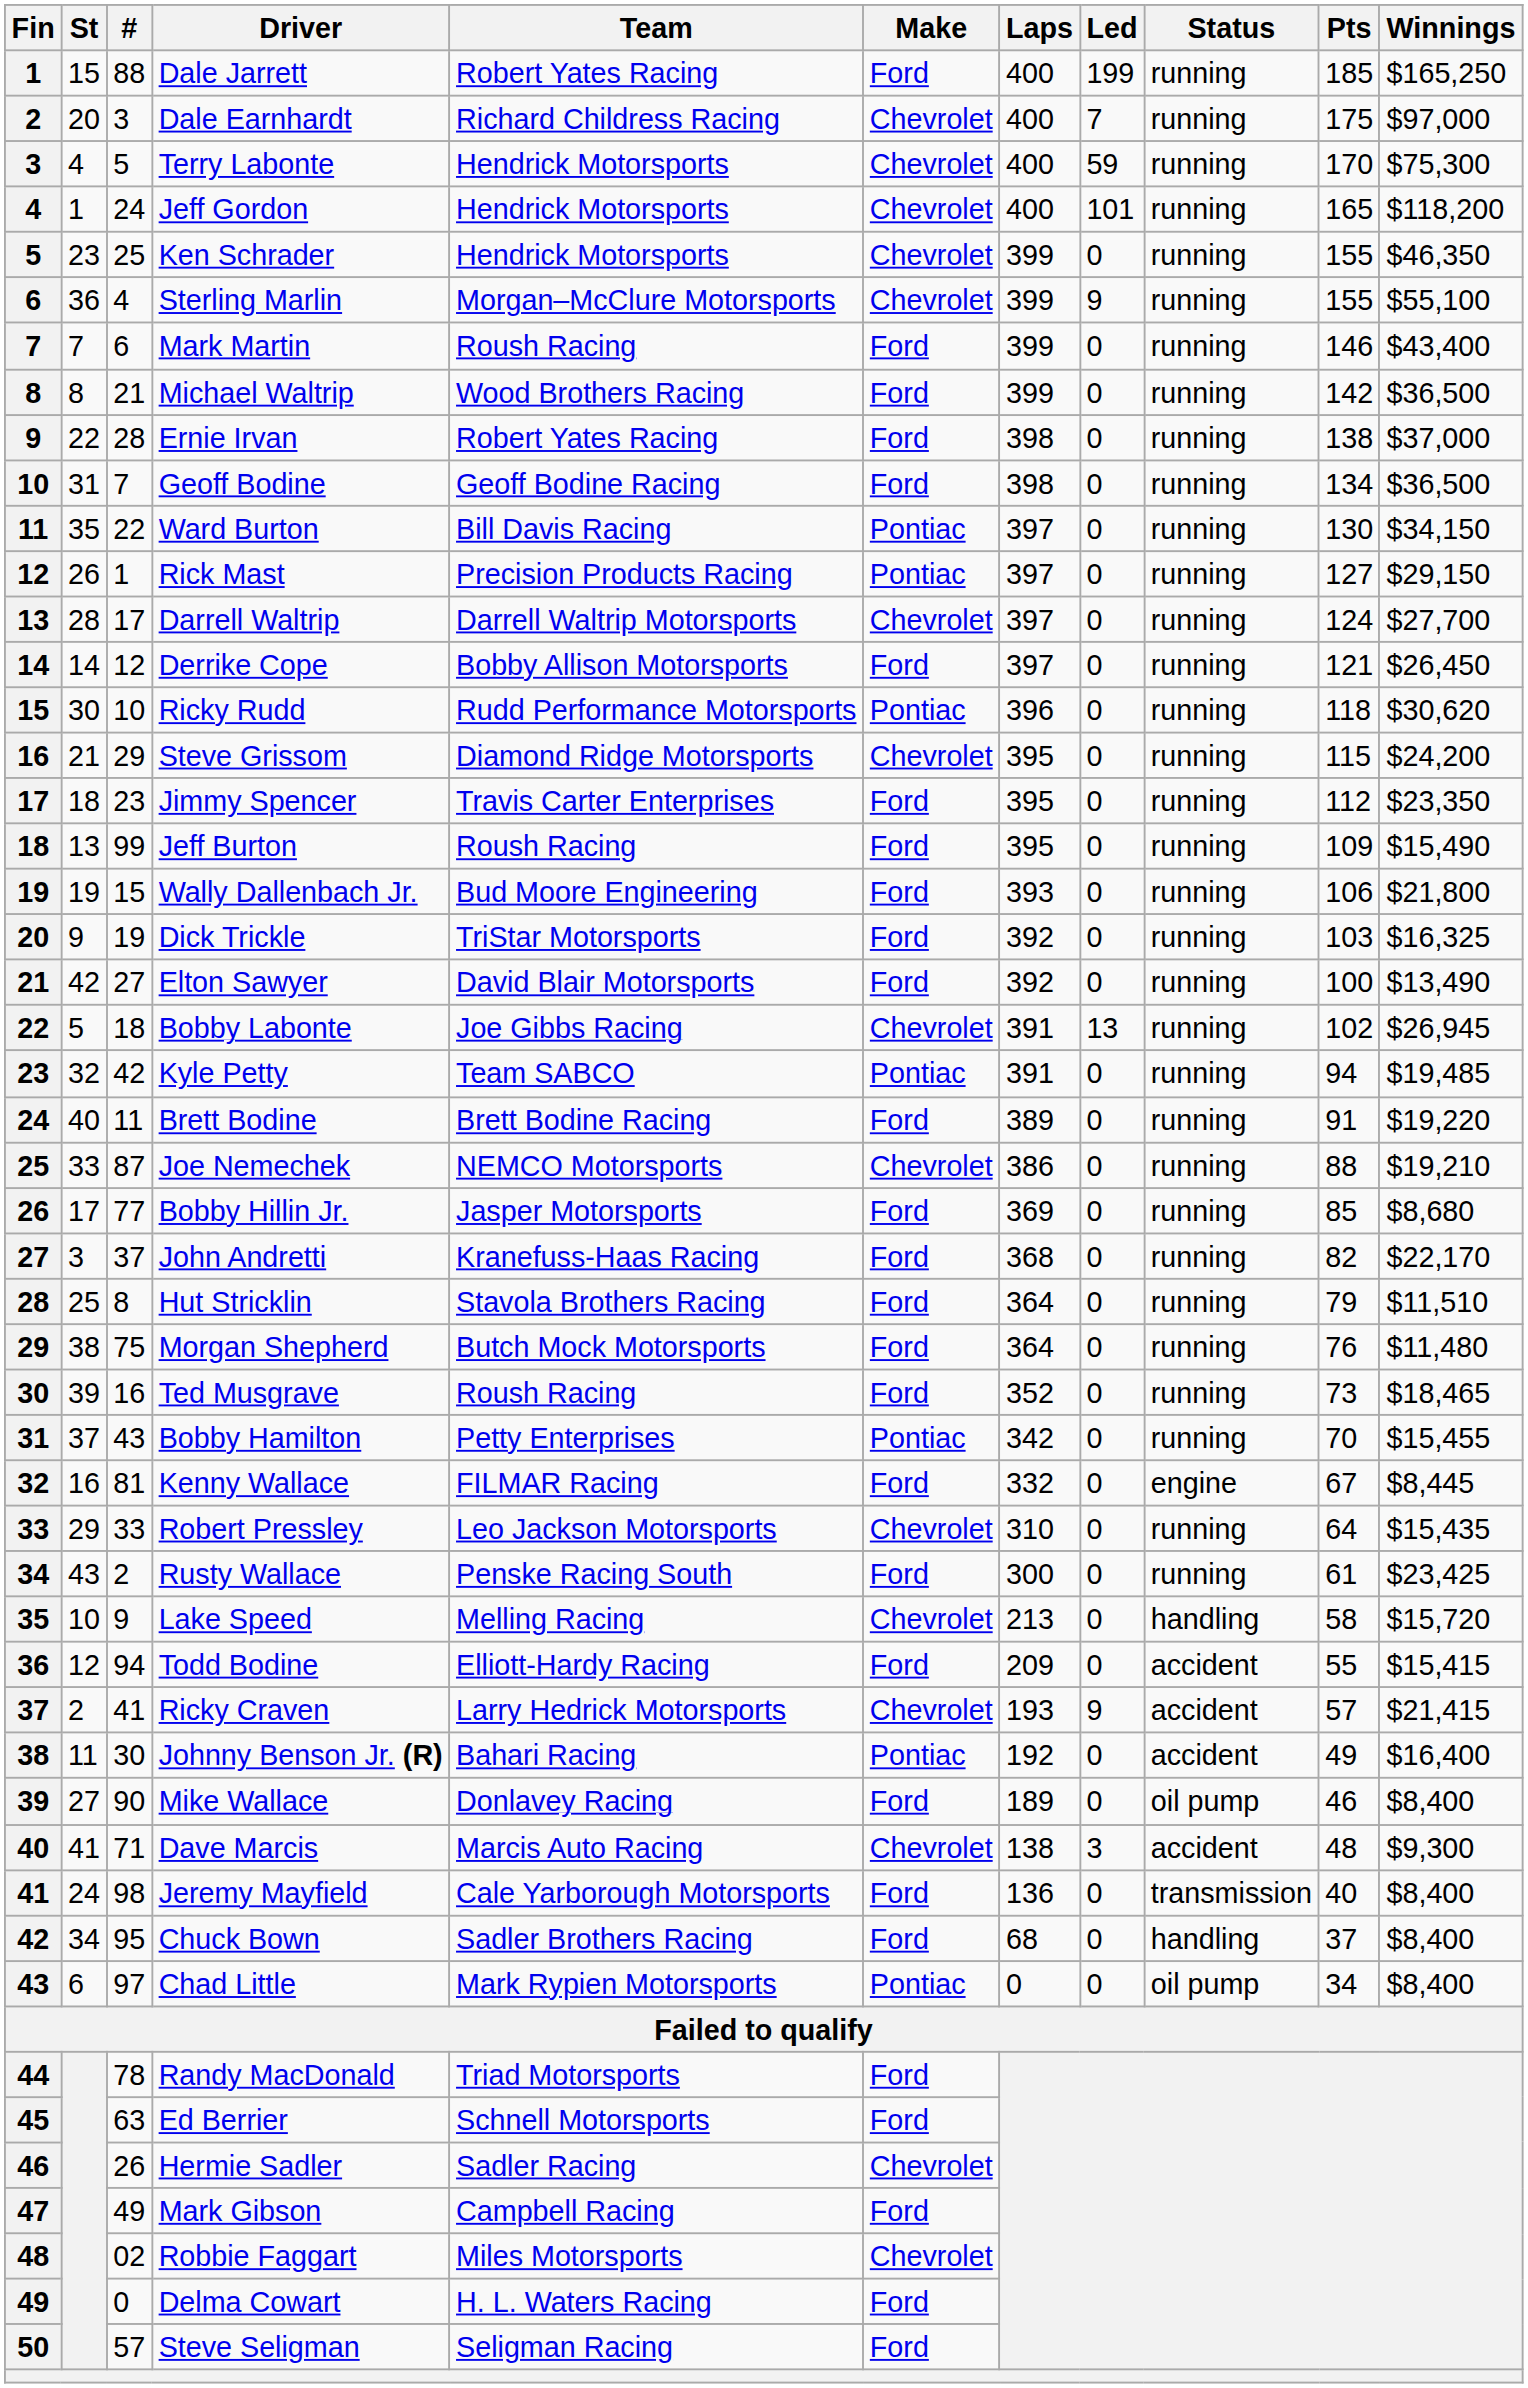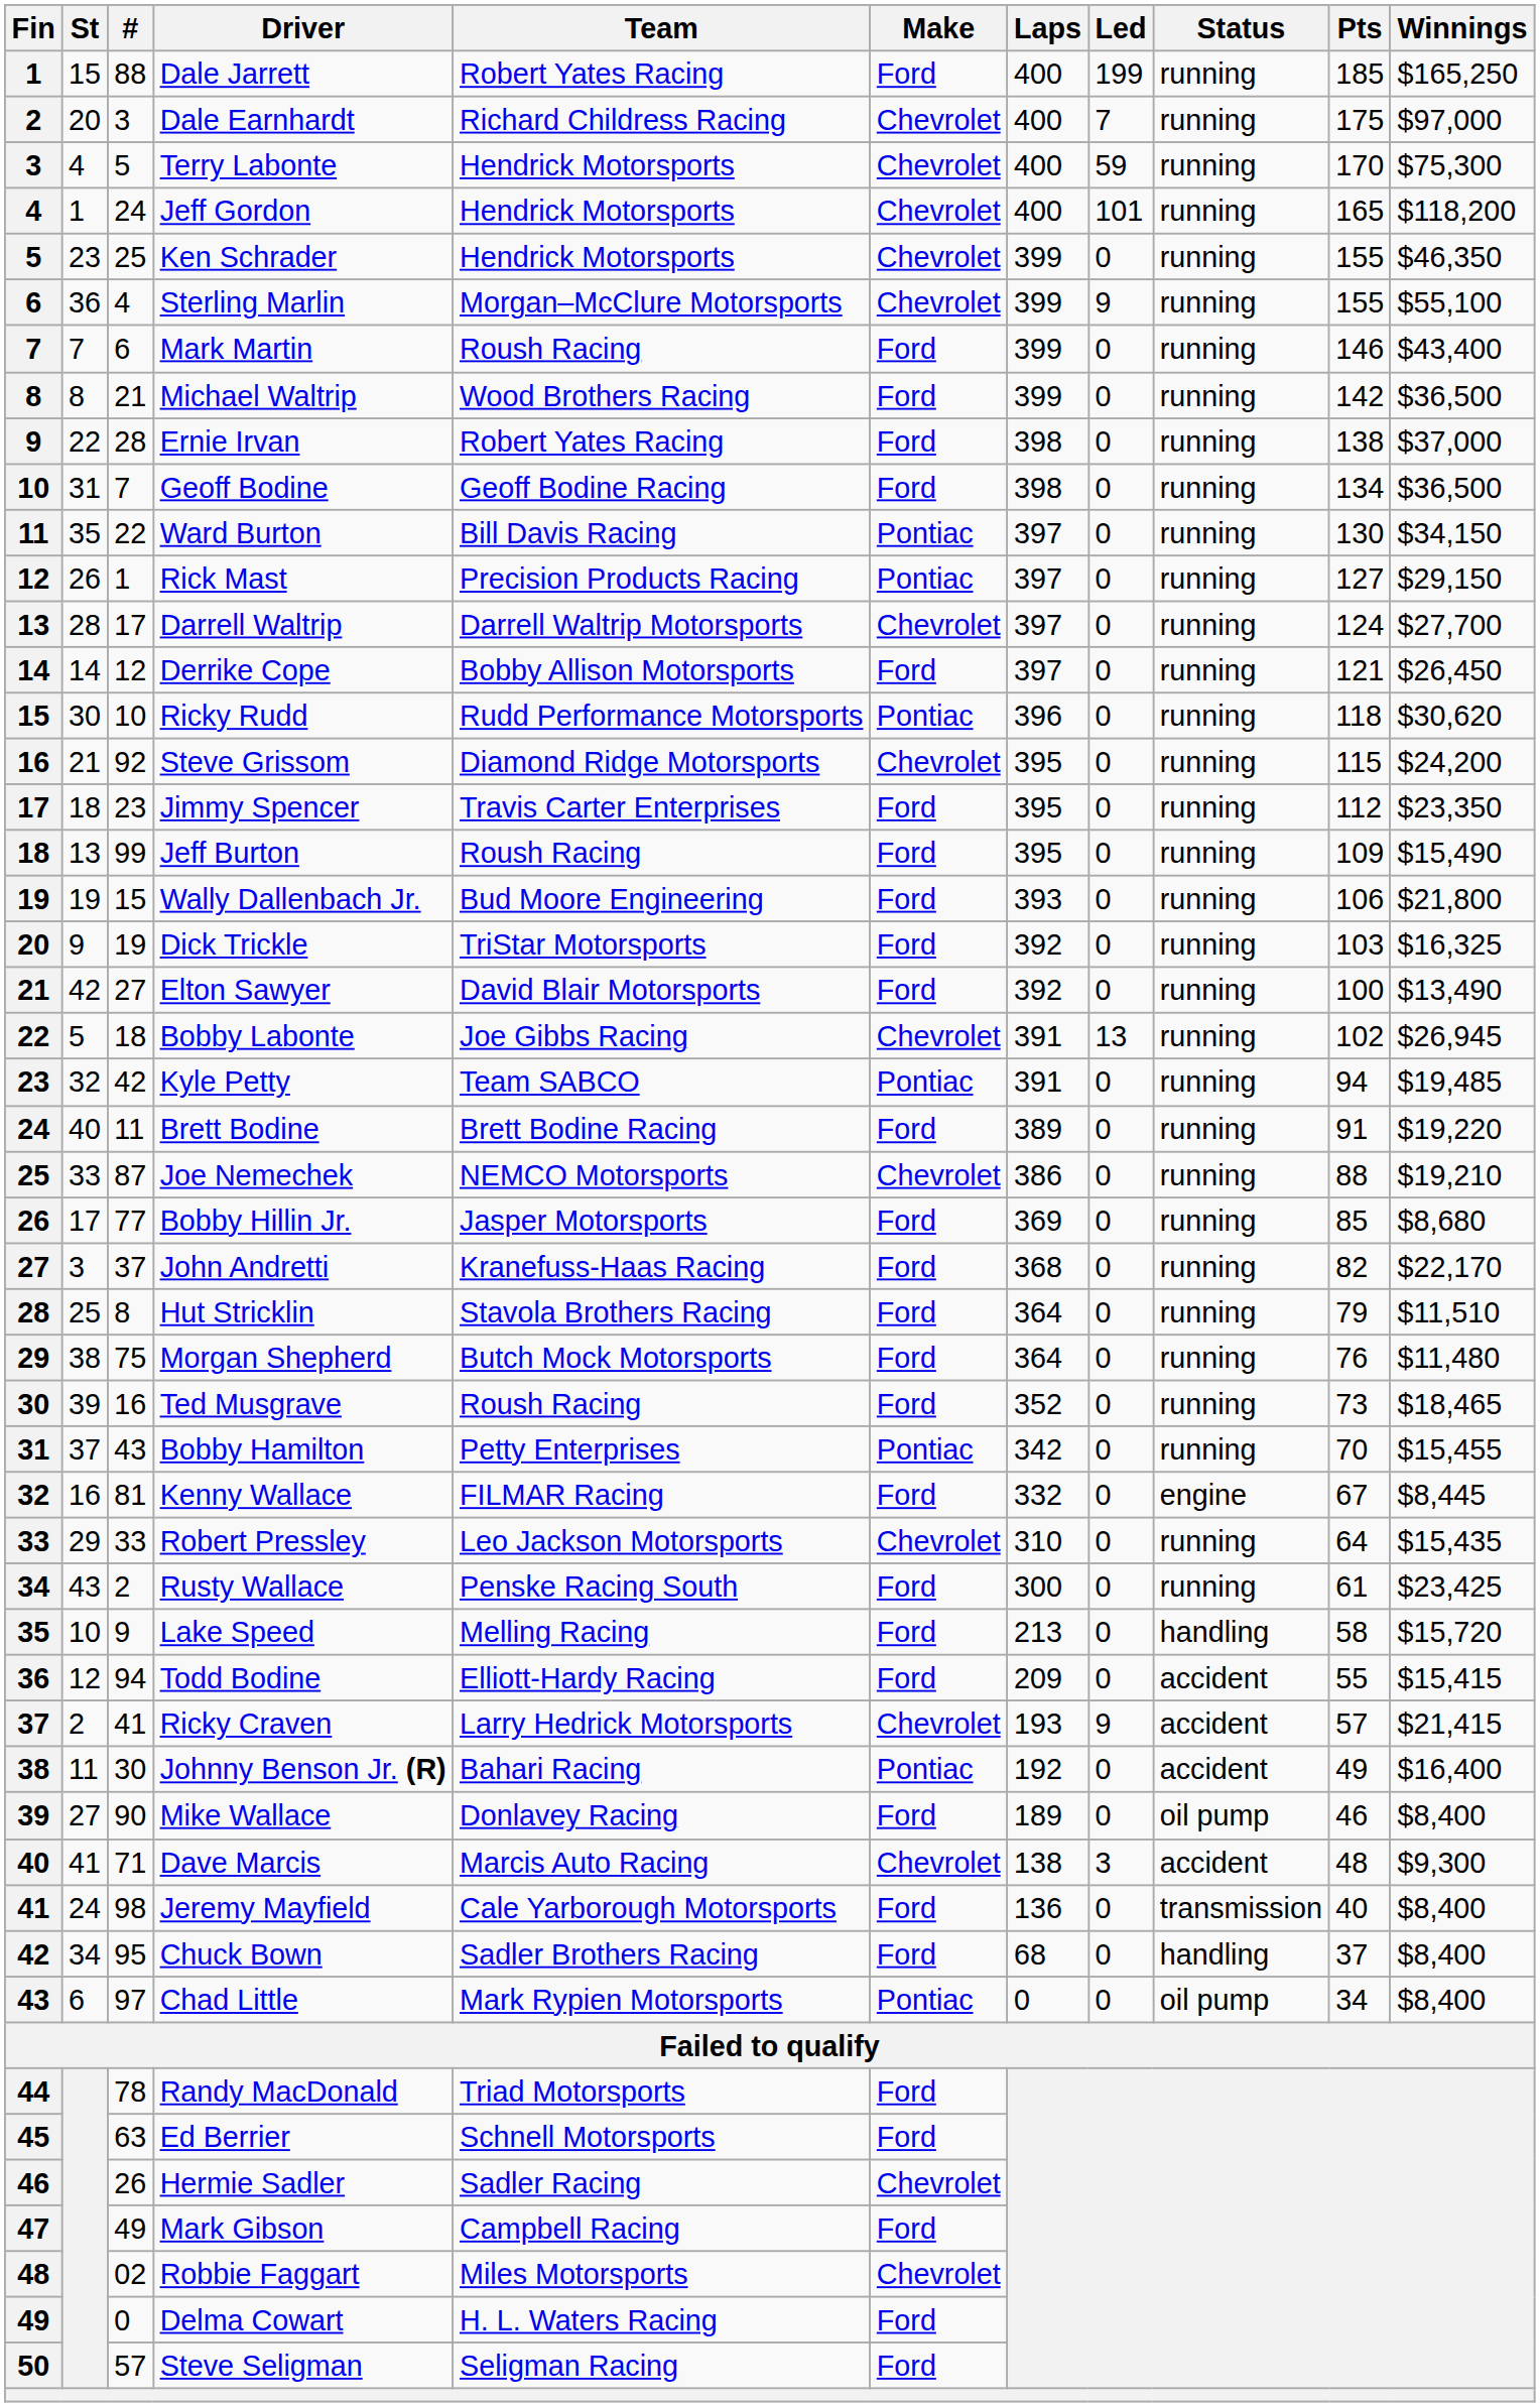Steve Grissom | #: 29 -> 92
Lake Speed | Make: Chevrolet -> Ford
